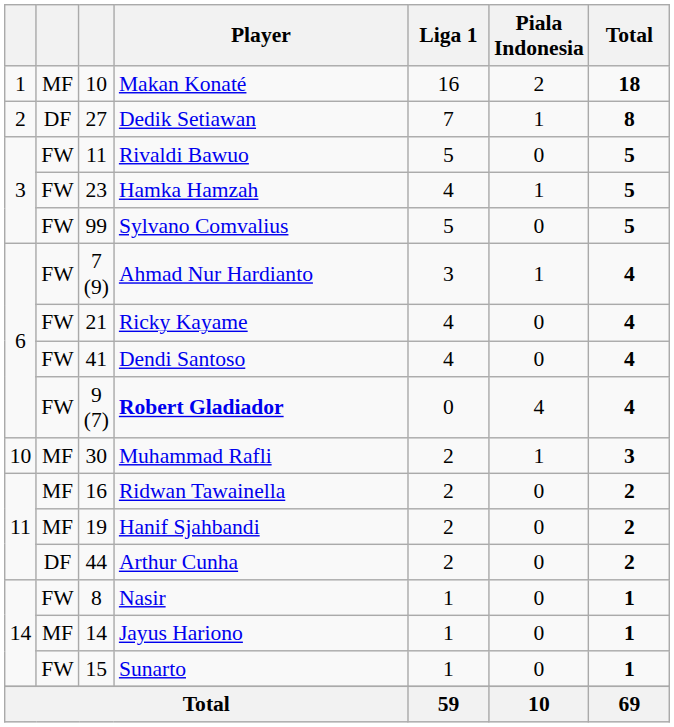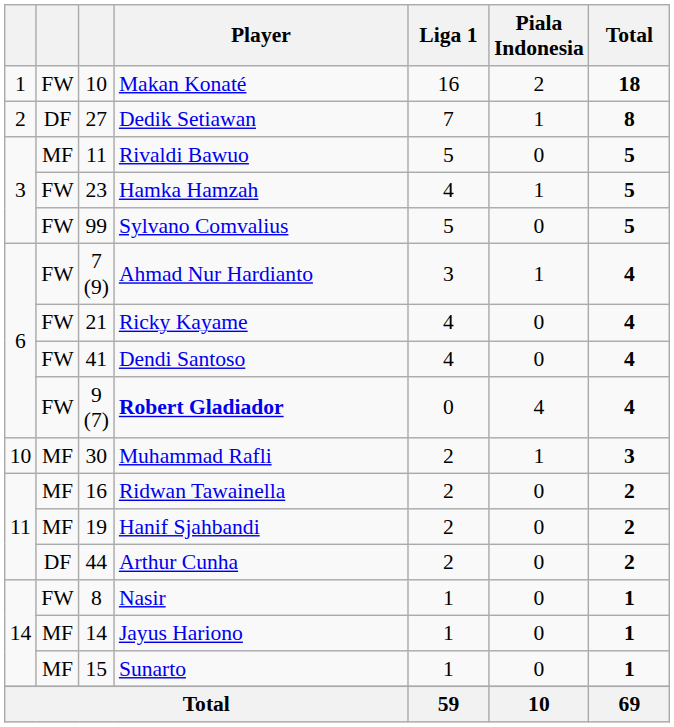Makan Konaté | column 2: MF -> FW
Rivaldi Bawuo | column 2: FW -> MF
Sunarto | column 2: FW -> MF
